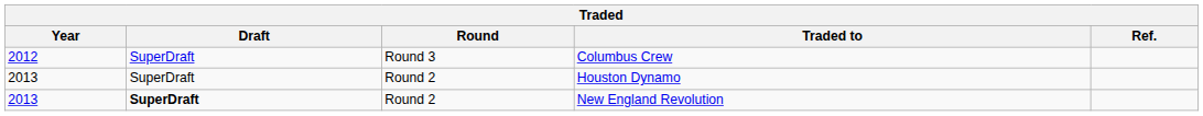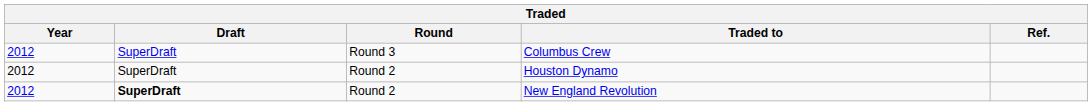Houston Dynamo | Year: 2013 -> 2012
New England Revolution | Year: 2013 -> 2012
